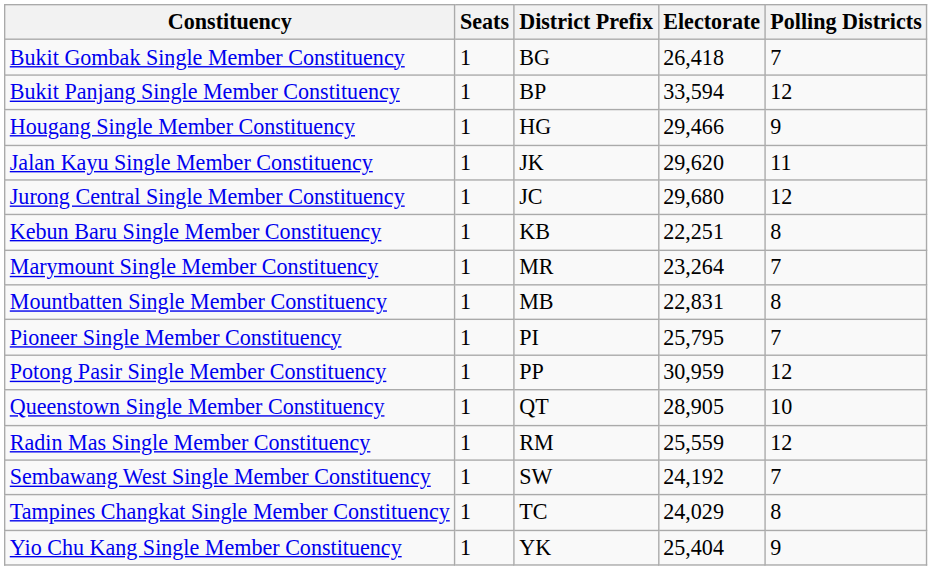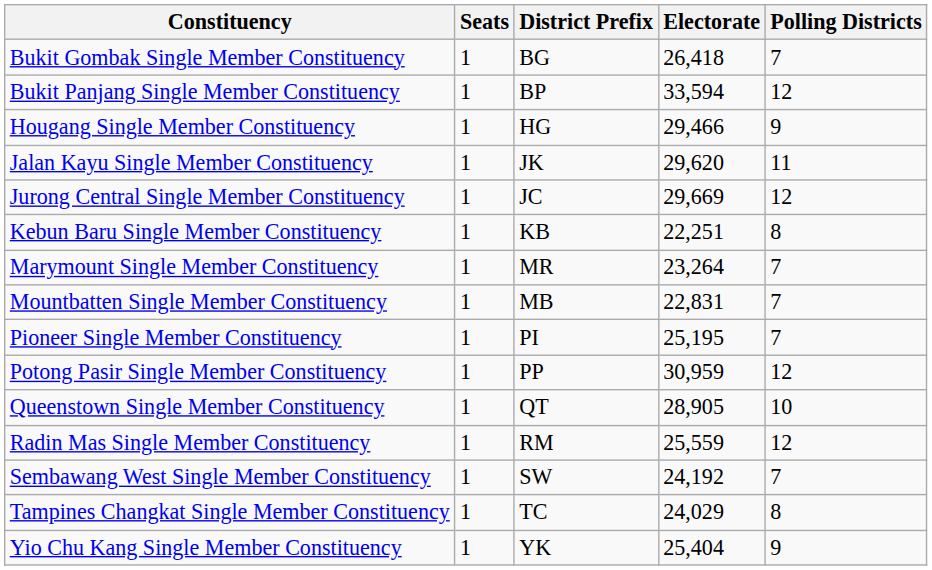Jurong Central Single Member Constituency | Electorate: 29,680 -> 29,669
Mountbatten Single Member Constituency | Polling Districts: 8 -> 7
Pioneer Single Member Constituency | Electorate: 25,795 -> 25,195
